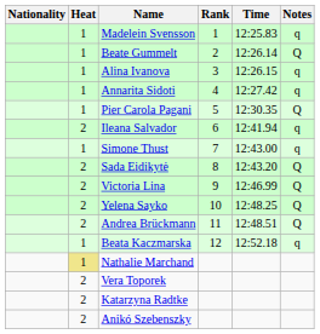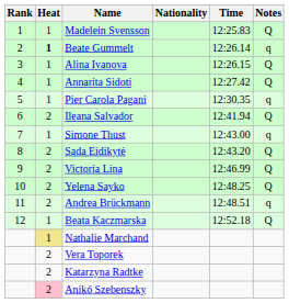columns swapped: Rank <-> Nationality
Madelein Svensson | Notes: q -> Q
Beate Gummelt | Heat: normal -> bold
Beate Gummelt | Notes: Q -> q
Alina Ivanova | Notes: q -> Q
Annarita Sidoti | Notes: q -> Q
Pier Carola Pagani | Notes: Q -> q
Ileana Salvador | Notes: q -> Q
Andrea Brückmann | Notes: Q -> q
Beata Kaczmarska | Notes: q -> Q
Anikó Szebenszky | Heat: no background -> pink background
